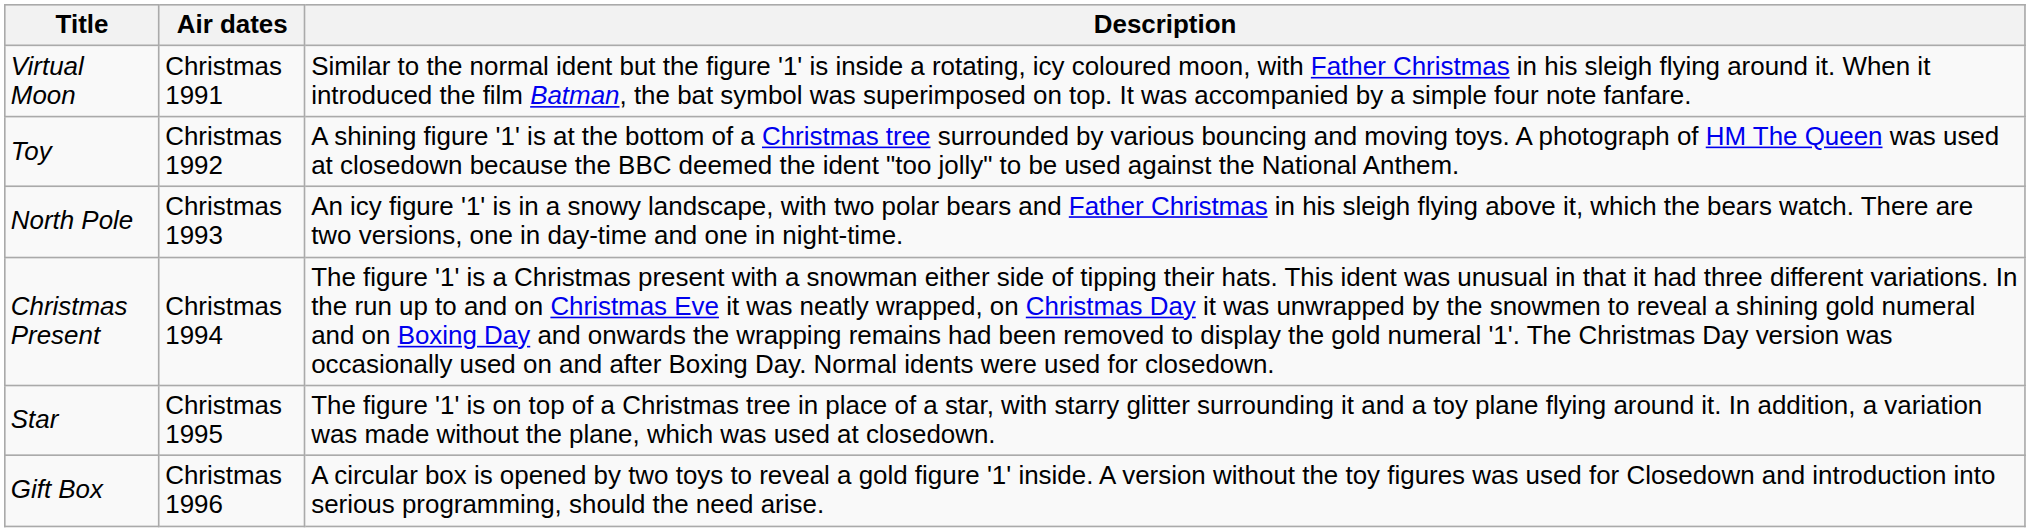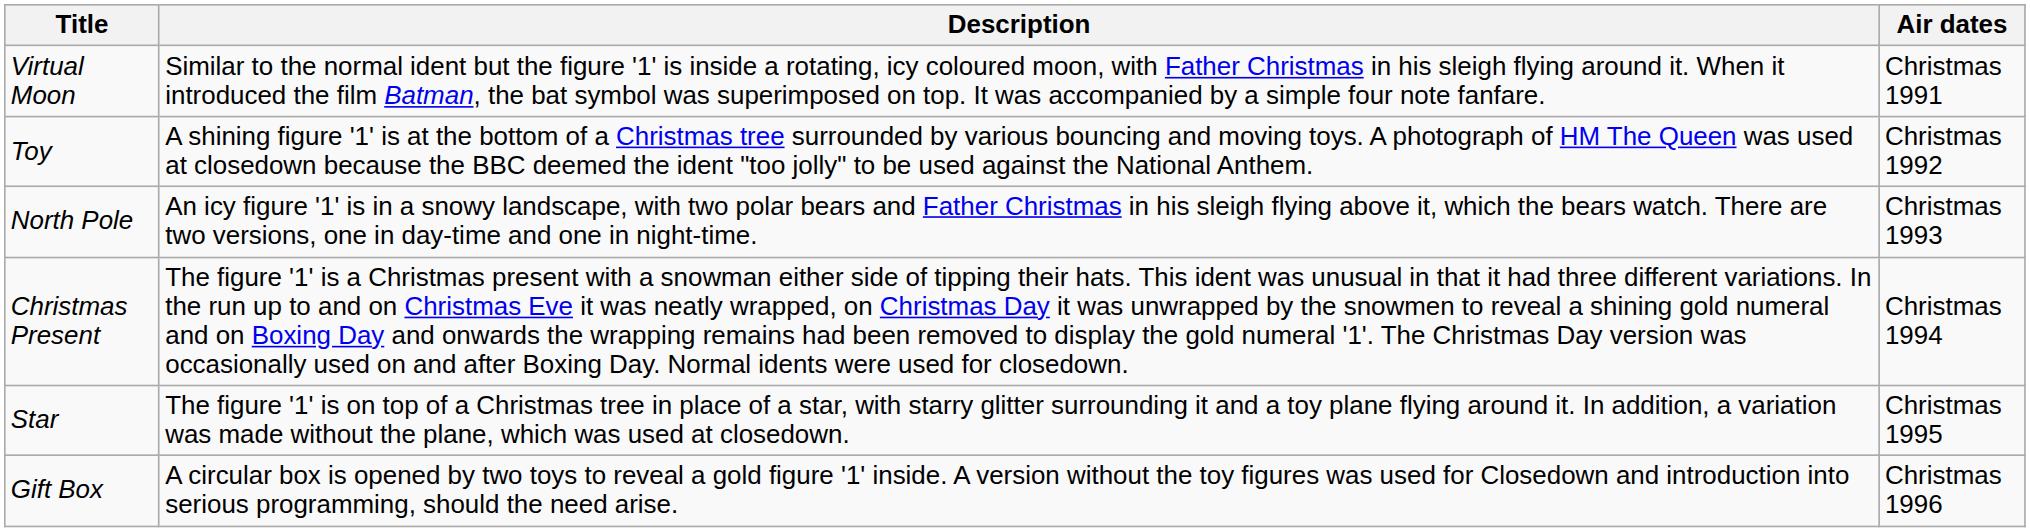columns swapped: Air dates <-> Description
